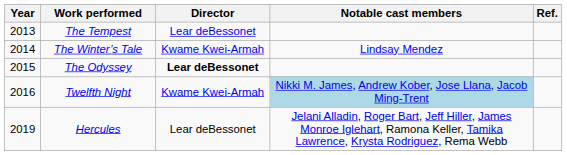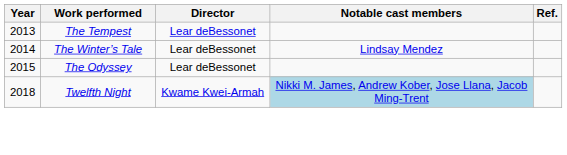The Winter’s Tale | Director: Kwame Kwei-Armah -> Lear deBessonet
The Odyssey | Director: bold -> normal
Twelfth Night | Year: 2016 -> 2018
- row: 2019 | Hercules | Lear deBessonet | Jelani Alladin, Roger Bart, Jeff Hiller, James Monroe Iglehart, Ramona Keller, Tamika Lawrence, Krysta Rodriguez, Rema Webb
